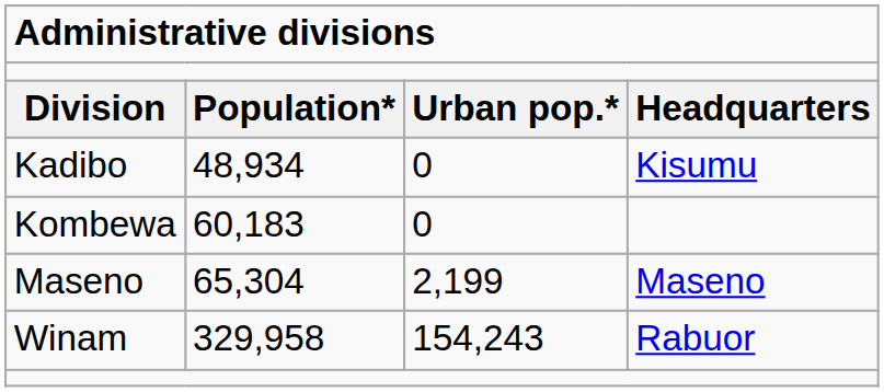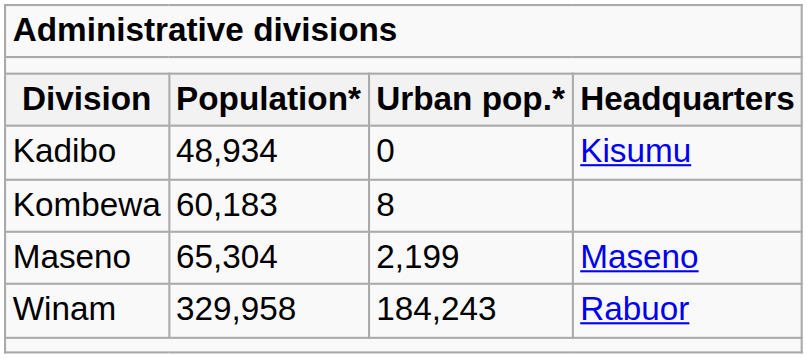Kombewa | column 3: 0 -> 8
Winam | column 3: 154,243 -> 184,243
